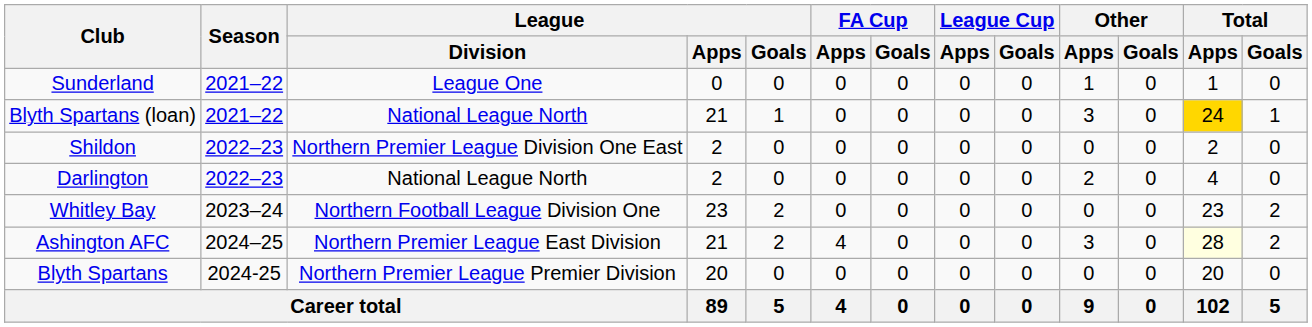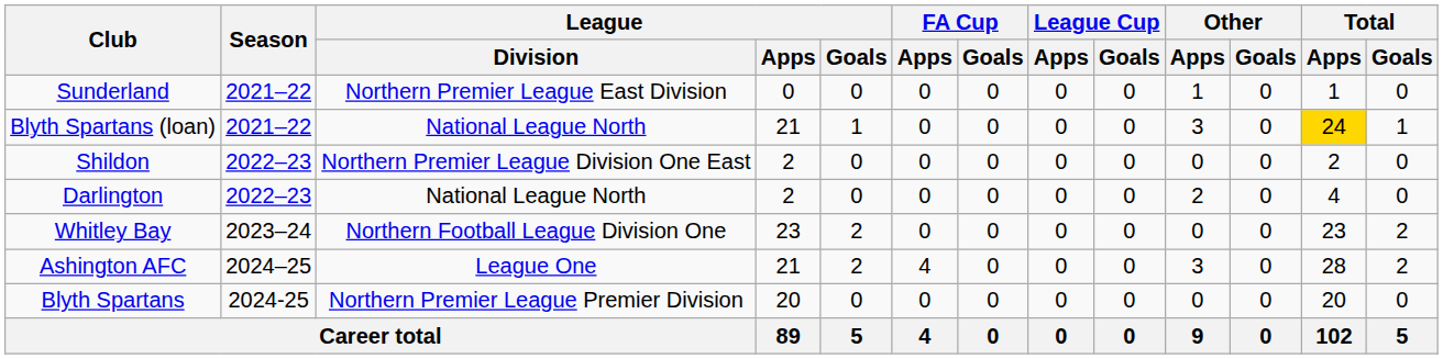Sunderland | League / Division: League One -> Northern Premier League East Division
Ashington AFC | League / Division: Northern Premier League East Division -> League One
Ashington AFC | Total / Apps: lightyellow background -> no background
